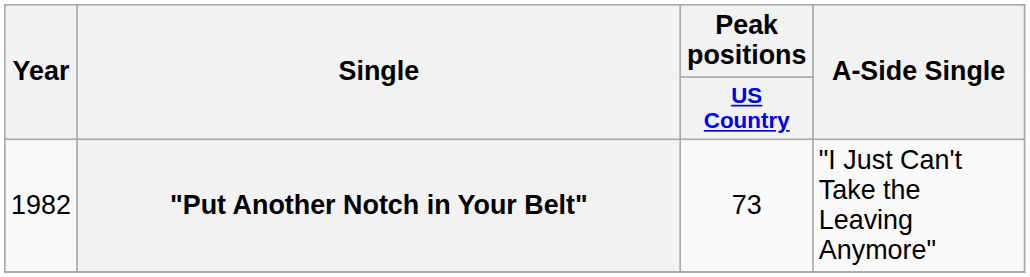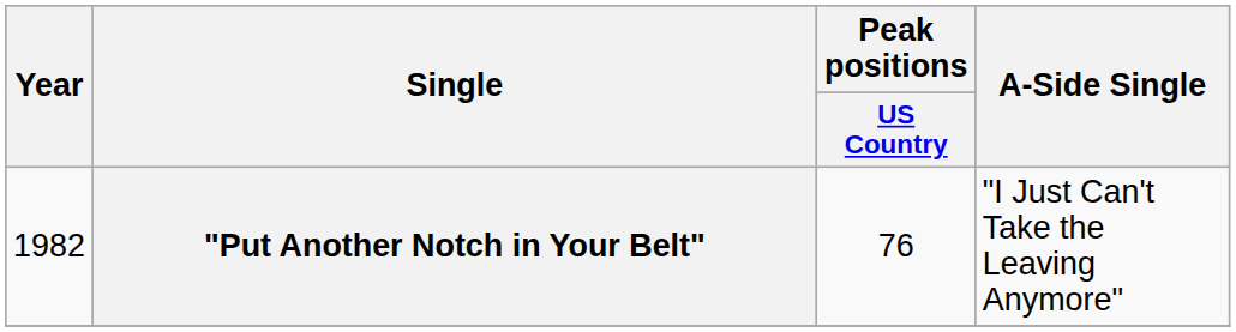"Put Another Notch in Your Belt" | Peak positions / US Country: 73 -> 76
